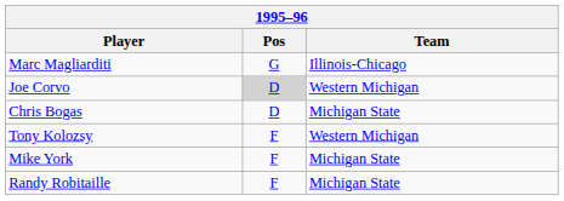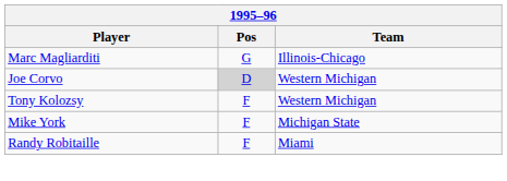- row: Chris Bogas | D | Michigan State
Randy Robitaille | Team: Michigan State -> Miami
